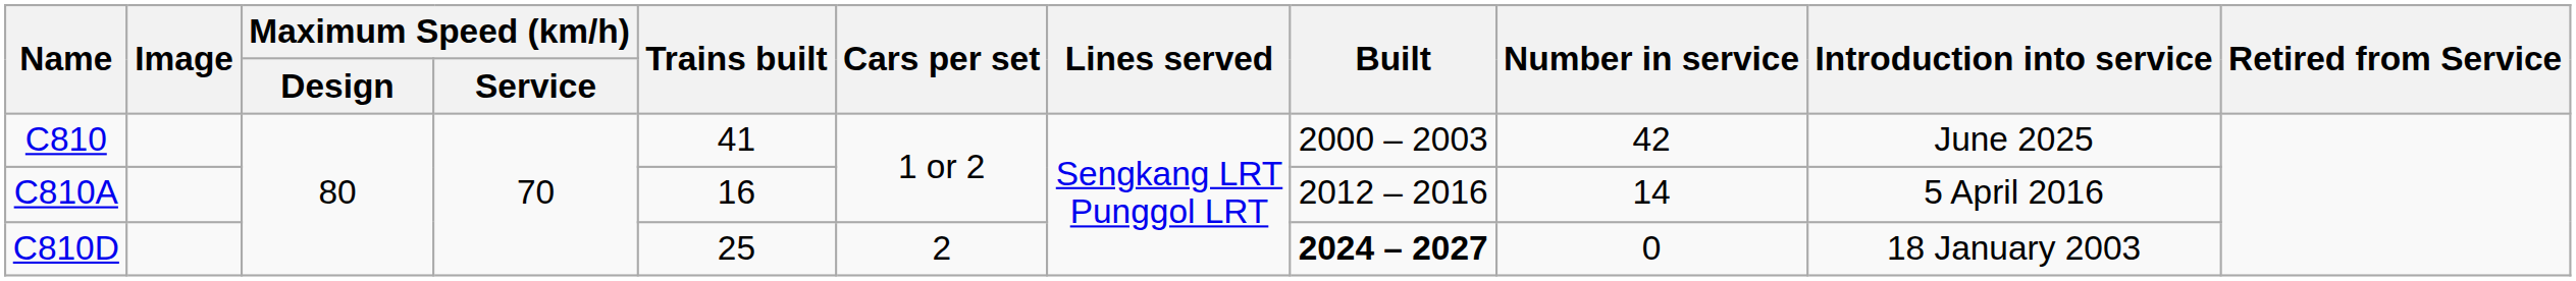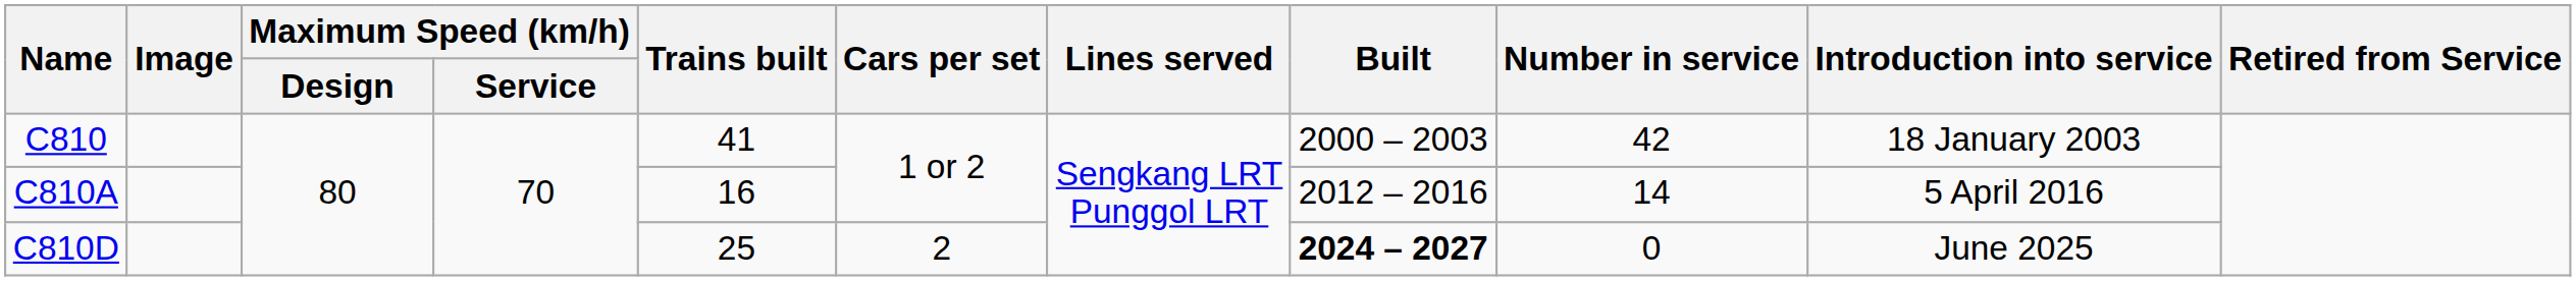C810 | Introduction into service: June 2025 -> 18 January 2003
C810D | Introduction into service: 18 January 2003 -> June 2025
